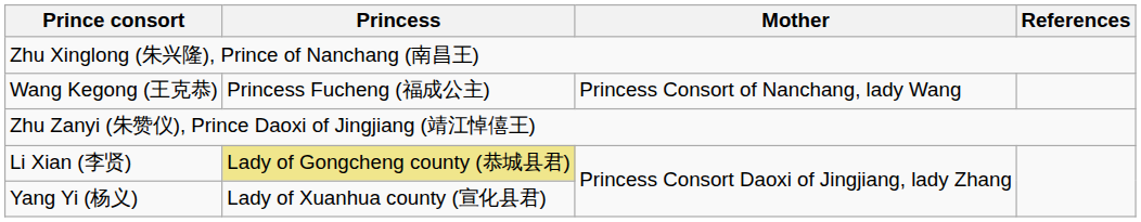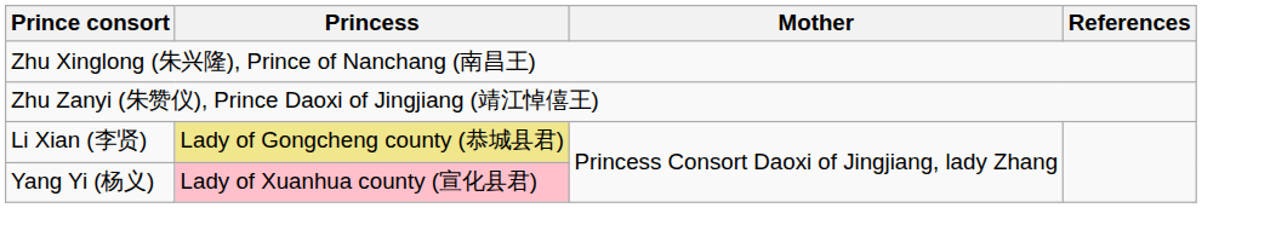- row: Wang Kegong (王克恭) | Princess Fucheng (福成公主) | Princess Consort of Nanchang, lady Wang
Yang Yi (杨义) | Princess: no background -> pink background
